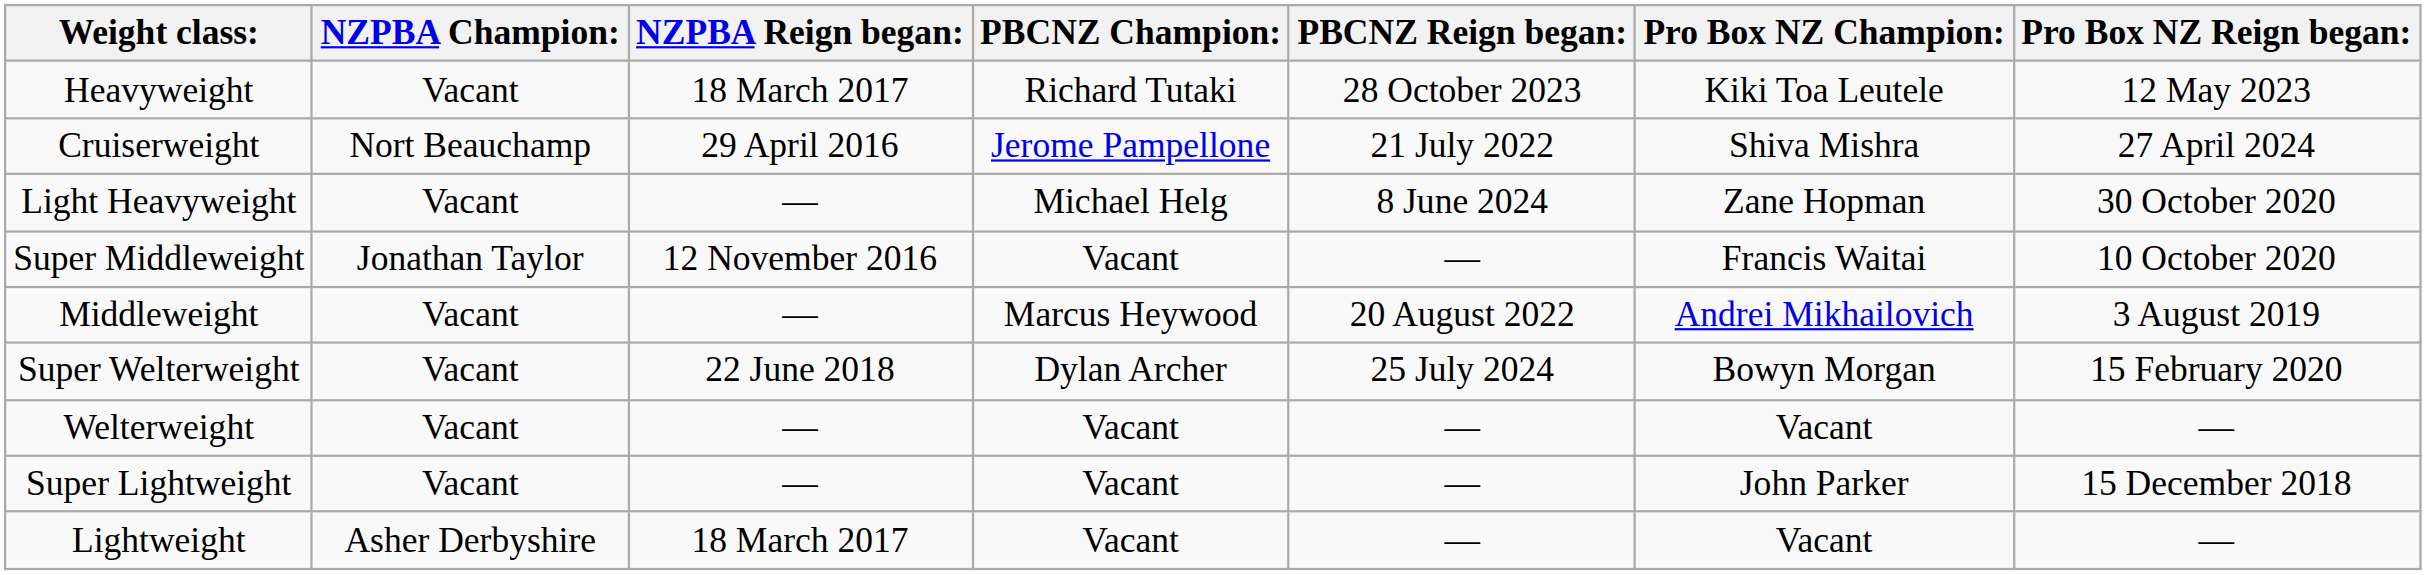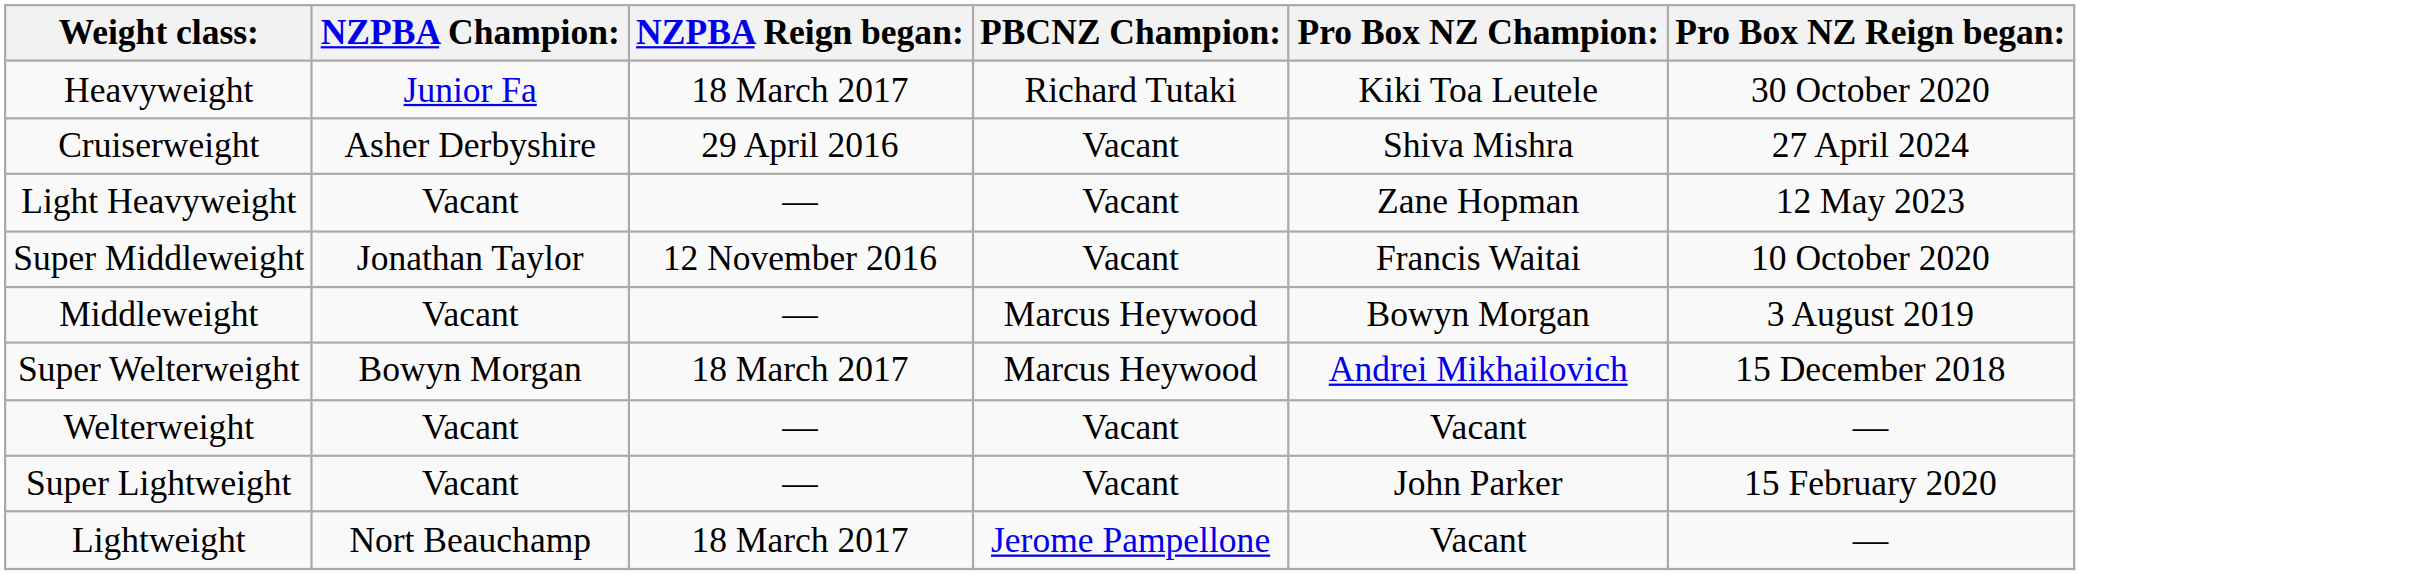- column: PBCNZ Reign began: | 28 October 2023 | 21 July 2022 | 8 June 2024 | — | 20 August 2022 | 25 July 2024 | — | — | —
Heavyweight | NZPBA Champion:: Vacant -> Junior Fa
Heavyweight | Pro Box NZ Reign began:: 12 May 2023 -> 30 October 2020
Cruiserweight | NZPBA Champion:: Nort Beauchamp -> Asher Derbyshire
Cruiserweight | PBCNZ Champion:: Jerome Pampellone -> Vacant
Light Heavyweight | PBCNZ Champion:: Michael Helg -> Vacant
Light Heavyweight | Pro Box NZ Reign began:: 30 October 2020 -> 12 May 2023
Middleweight | Pro Box NZ Champion:: Andrei Mikhailovich -> Bowyn Morgan
Super Welterweight | NZPBA Champion:: Vacant -> Bowyn Morgan
Super Welterweight | NZPBA Reign began:: 22 June 2018 -> 18 March 2017
Super Welterweight | PBCNZ Champion:: Dylan Archer -> Marcus Heywood
Super Welterweight | Pro Box NZ Champion:: Bowyn Morgan -> Andrei Mikhailovich
Super Welterweight | Pro Box NZ Reign began:: 15 February 2020 -> 15 December 2018
Super Lightweight | Pro Box NZ Reign began:: 15 December 2018 -> 15 February 2020
Lightweight | NZPBA Champion:: Asher Derbyshire -> Nort Beauchamp
Lightweight | PBCNZ Champion:: Vacant -> Jerome Pampellone
